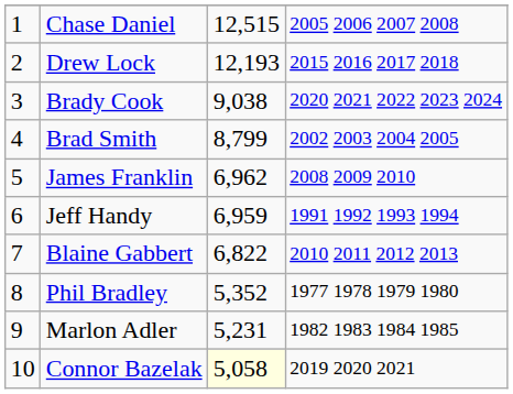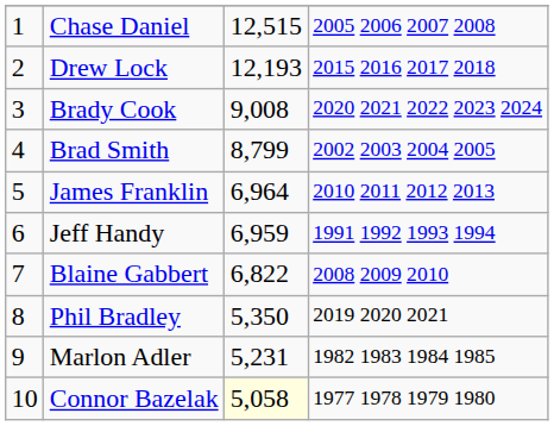Brady Cook | column 3: 9,038 -> 9,008
James Franklin | column 3: 6,962 -> 6,964
James Franklin | column 4: 2008 2009 2010 -> 2010 2011 2012 2013
Blaine Gabbert | column 4: 2010 2011 2012 2013 -> 2008 2009 2010
Phil Bradley | column 3: 5,352 -> 5,350
Phil Bradley | column 4: 1977 1978 1979 1980 -> 2019 2020 2021
Connor Bazelak | column 4: 2019 2020 2021 -> 1977 1978 1979 1980
